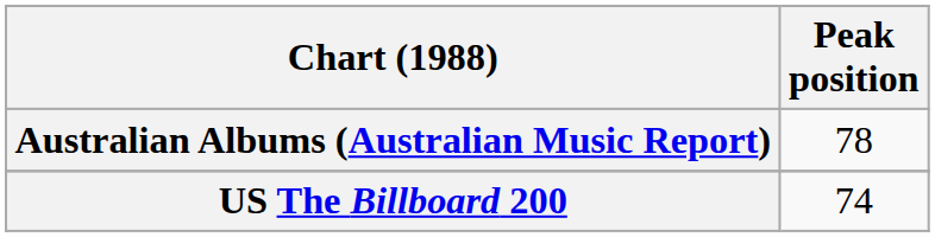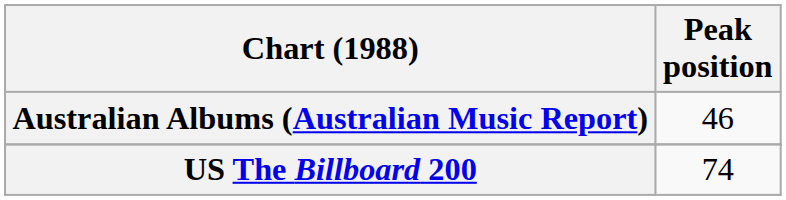Australian Albums (Australian Music Report) | Peak position: 78 -> 46
